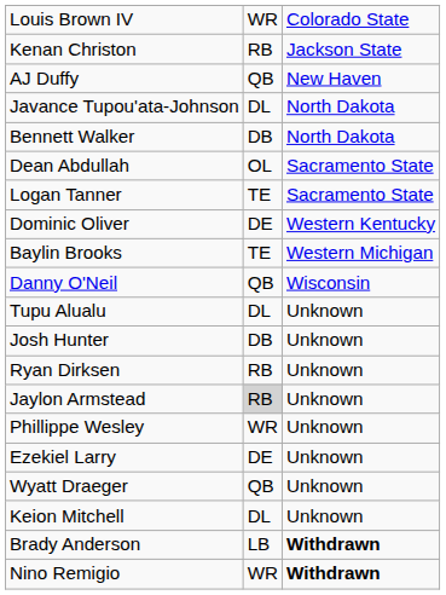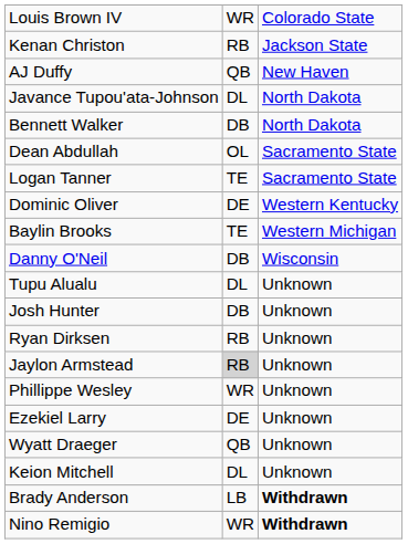Danny O'Neil | column 2: QB -> DB
